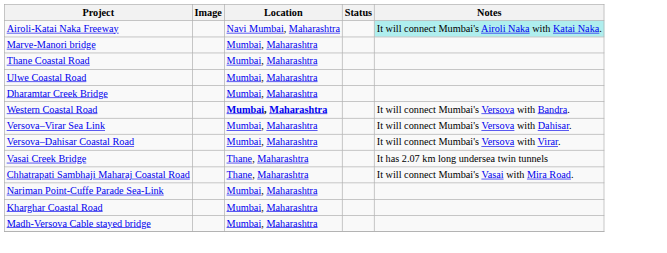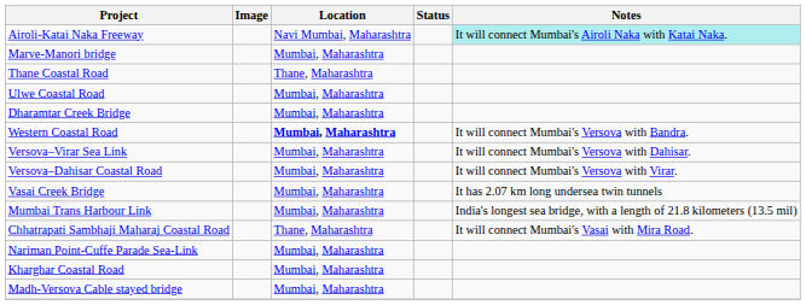Thane Coastal Road | Location: Mumbai, Maharashtra -> Thane, Maharashtra
Vasai Creek Bridge | Location: Thane, Maharashtra -> Mumbai, Maharashtra
+ row: Mumbai Trans Harbour Link | Mumbai, Maharashtra | India's longest sea bridge, with a length of 21.8 kilometers (13.5 mil)
